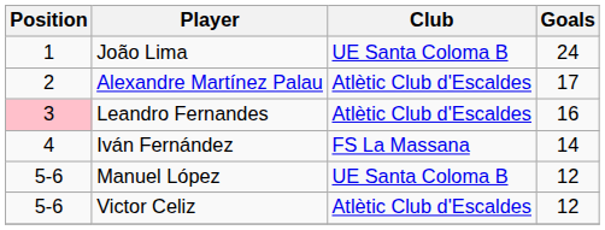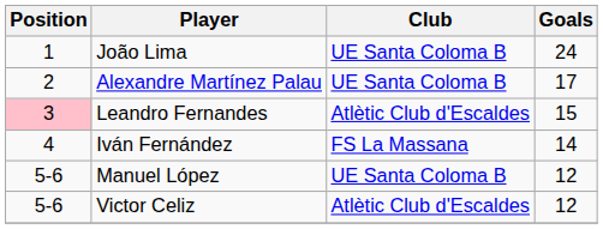Alexandre Martínez Palau | Club: Atlètic Club d'Escaldes -> UE Santa Coloma B
Leandro Fernandes | Goals: 16 -> 15
